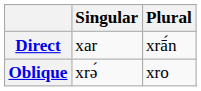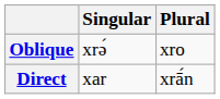rows swapped: Direct <-> Oblique
